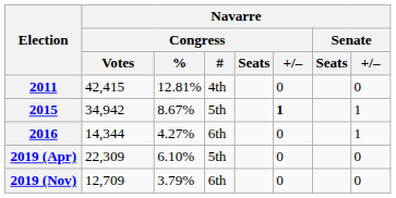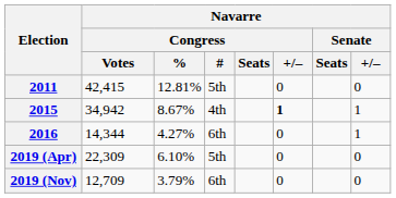2011 | Navarre / Congress / #: 4th -> 5th
2015 | Navarre / Congress / #: 5th -> 4th
